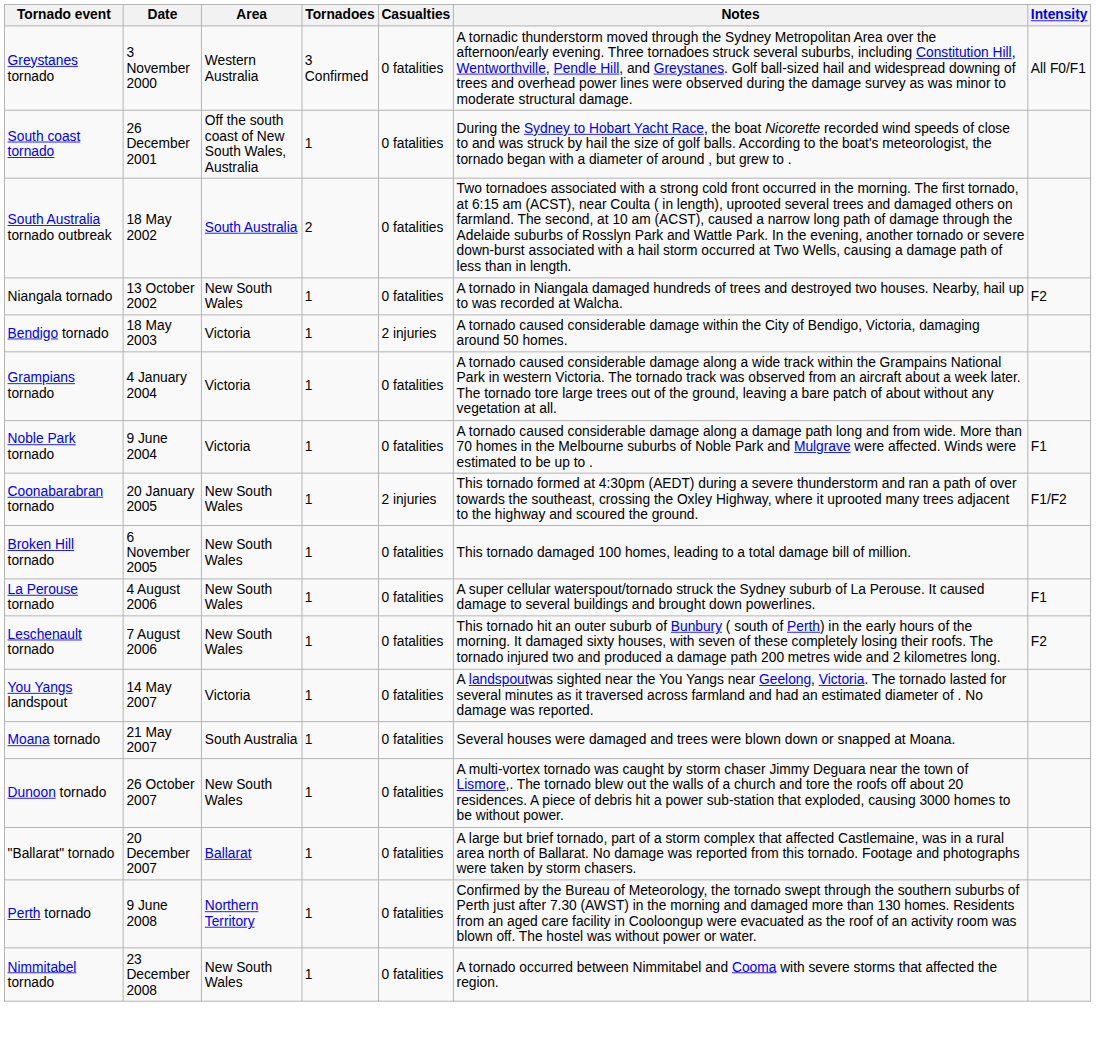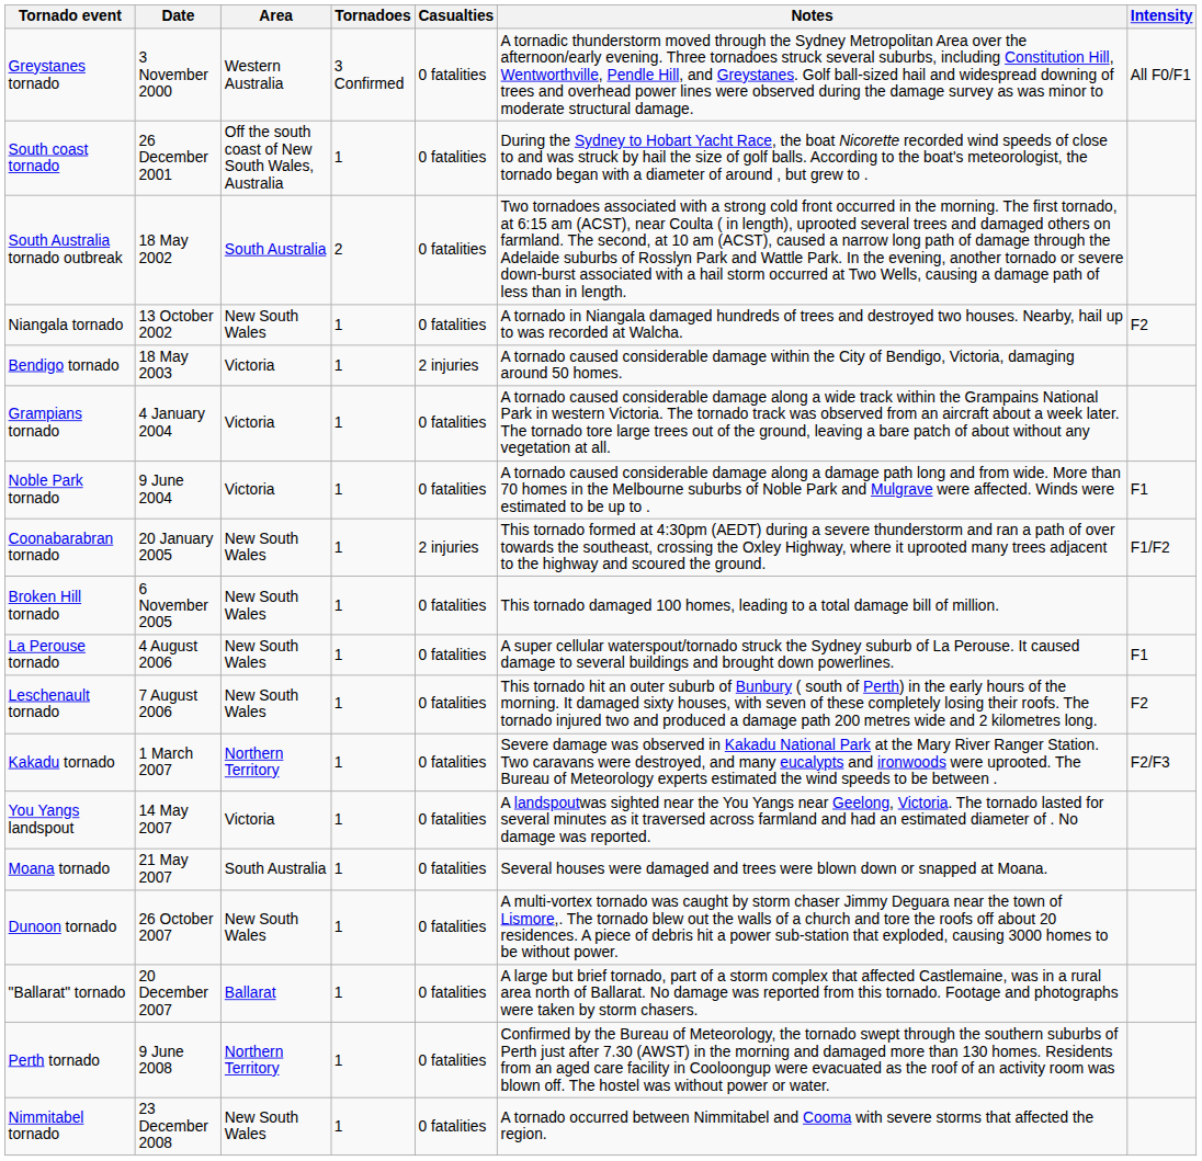+ row: Kakadu tornado | 1 March 2007 | Northern Territory | 1 | 0 fatalities | Severe damage was observed in Kakadu National Park at the Mary River Ranger Station. Two caravans were destroyed, and many eucalypts and ironwoods were uprooted. The Bureau of Meteorology experts estimated the wind speeds to be between . | F2/F3
